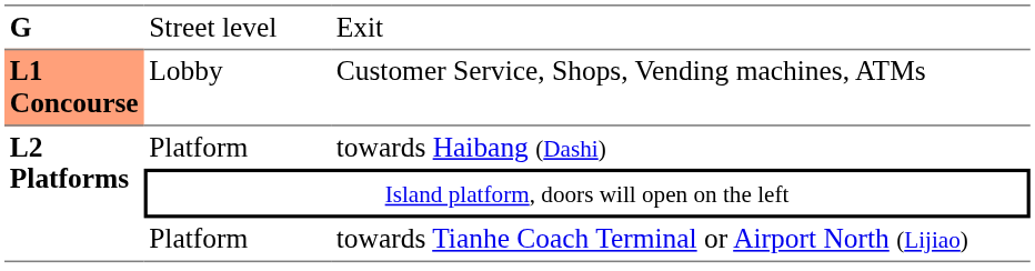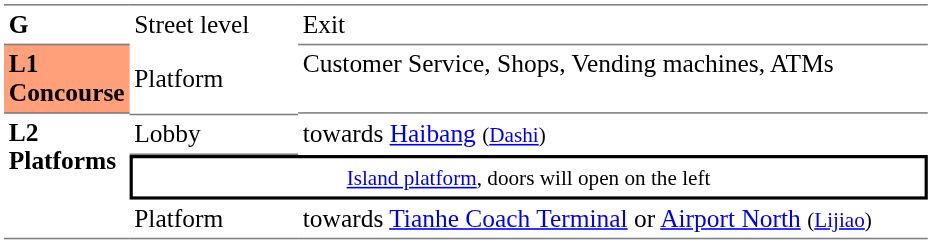Customer Service, Shops, Vending machines, ATMs | column 2: Lobby -> Platform
towards Haibang (Dashi) | column 2: Platform -> Lobby
